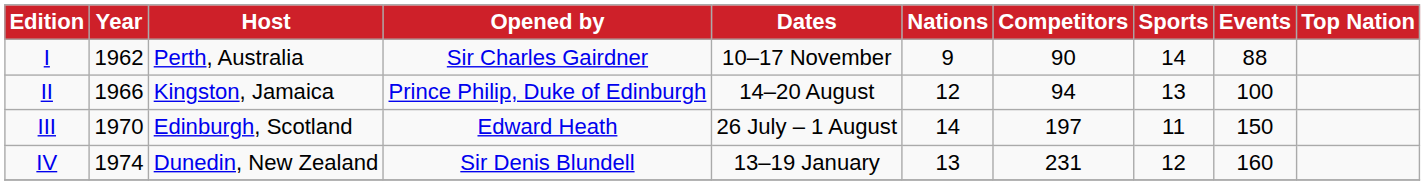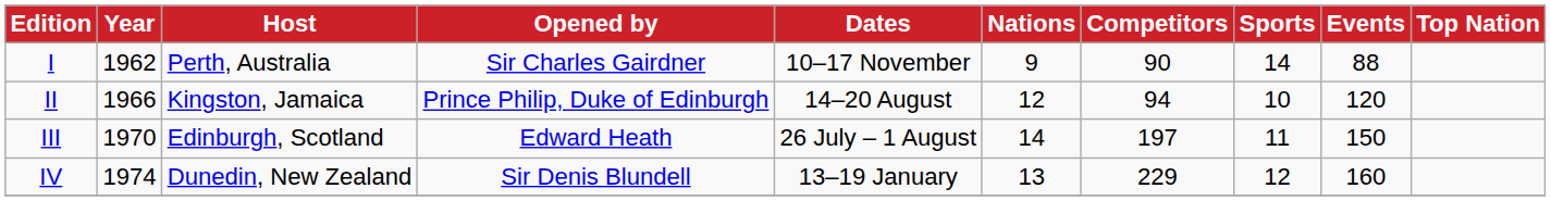II | Sports: 13 -> 10
II | Events: 100 -> 120
IV | Competitors: 231 -> 229
